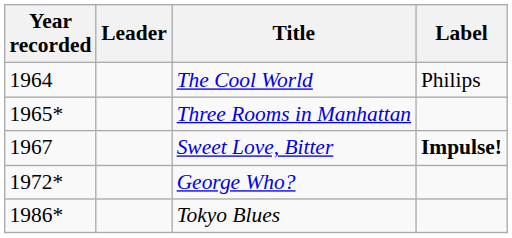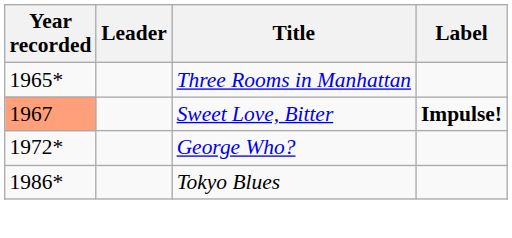- row: 1964 | The Cool World | Philips
Sweet Love, Bitter | Year recorded: no background -> lightsalmon background
